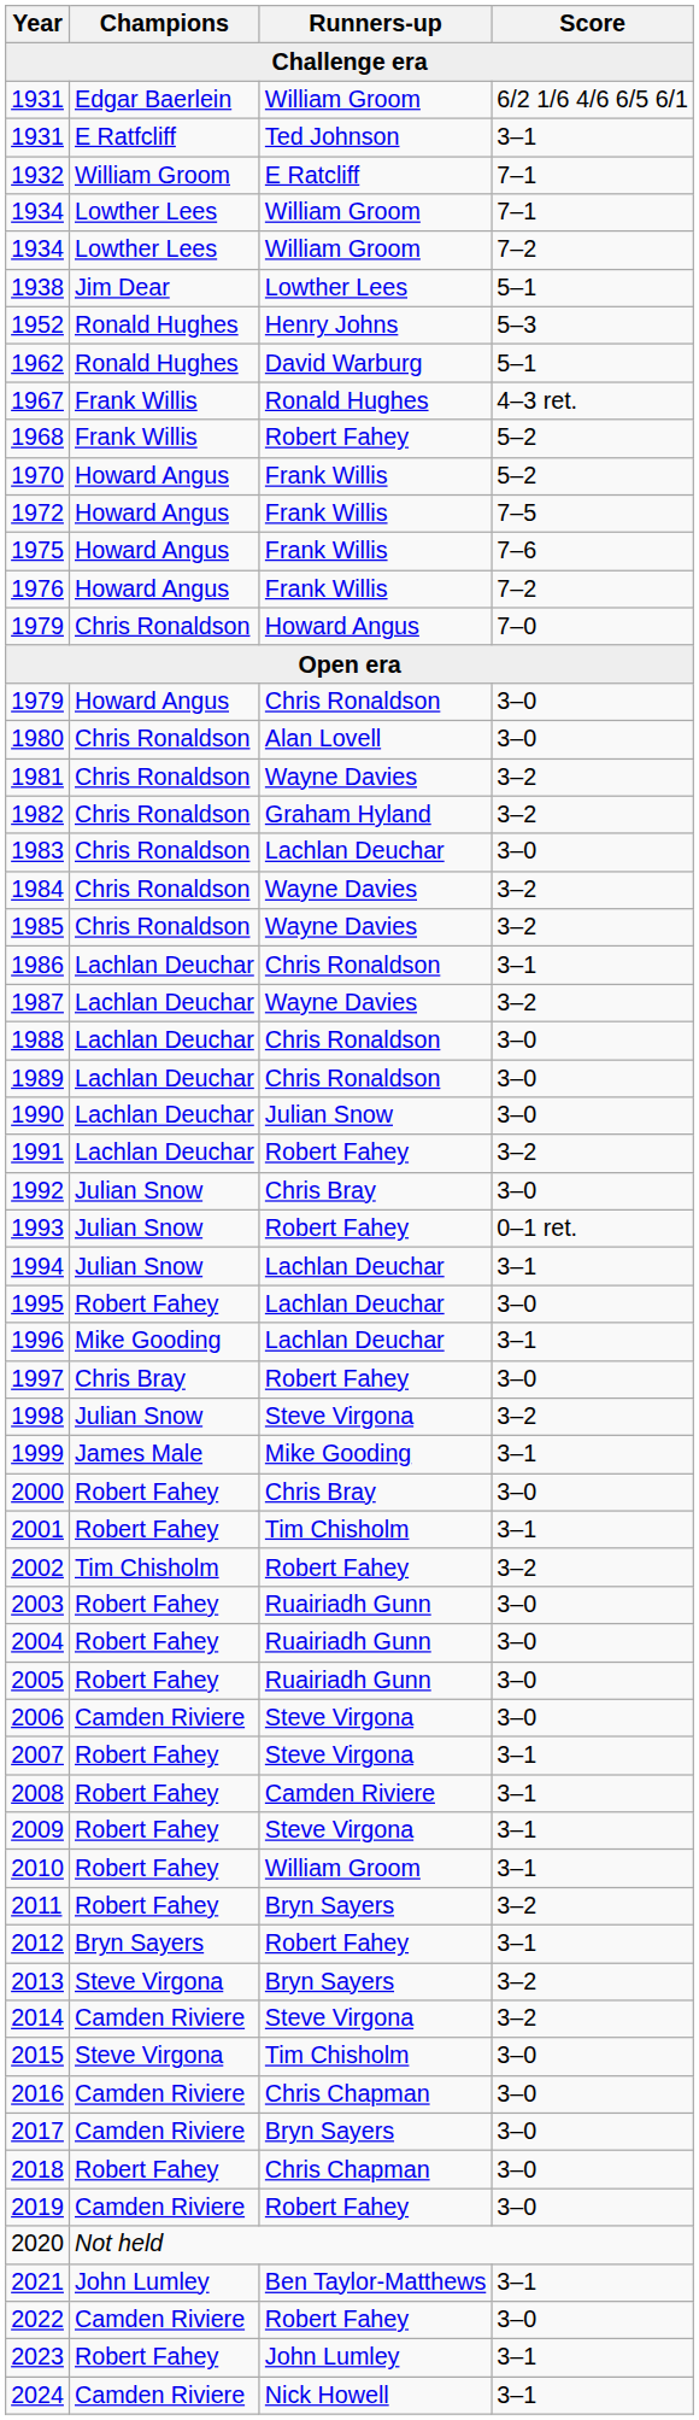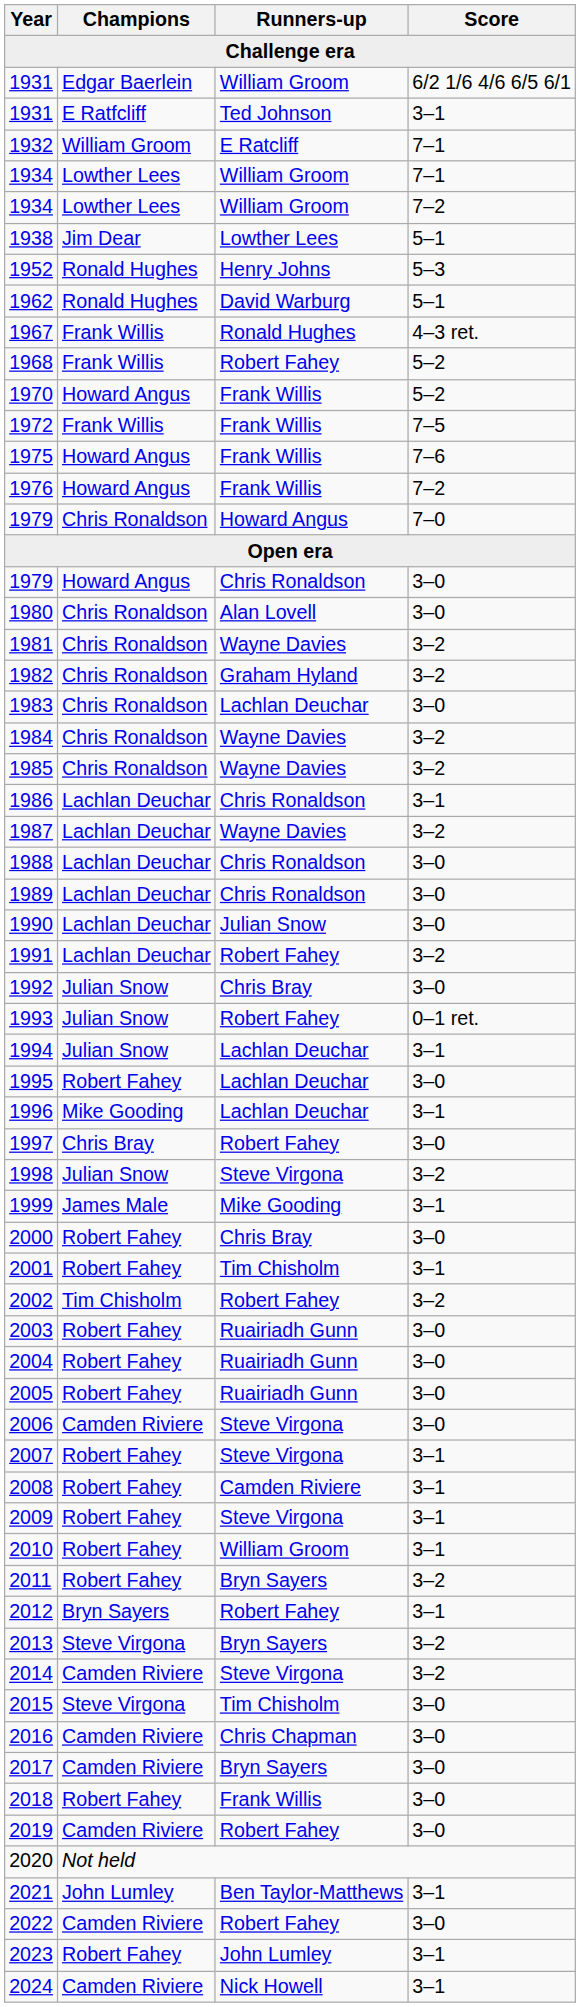1972 | Champions: Howard Angus -> Frank Willis
2018 | Runners-up: Chris Chapman -> Frank Willis
